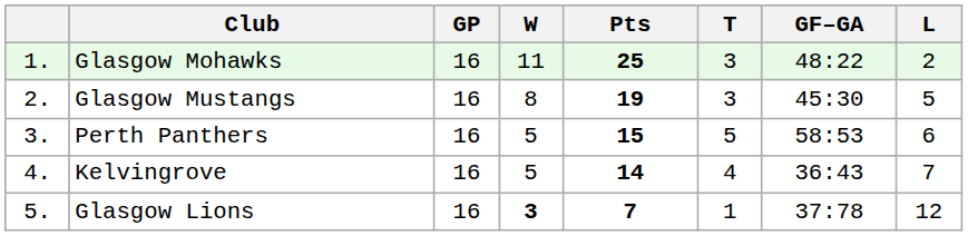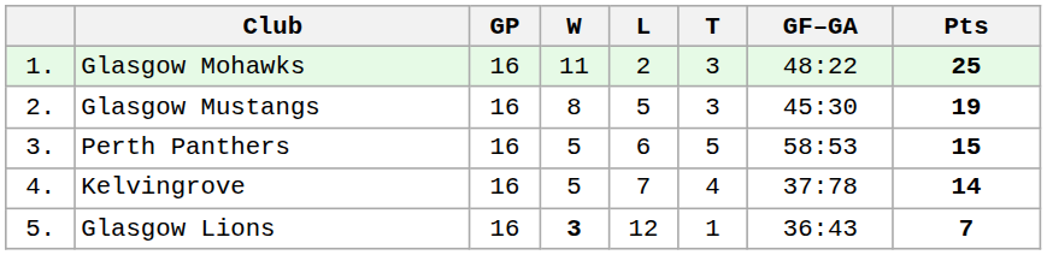columns swapped: L <-> Pts
Kelvingrove | GF–GA: 36:43 -> 37:78
Glasgow Lions | GF–GA: 37:78 -> 36:43
